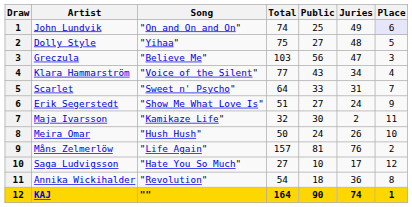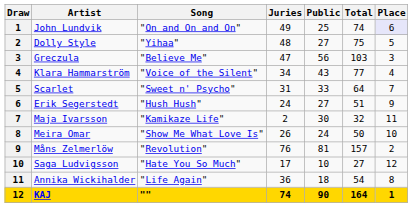columns swapped: Juries <-> Total
Erik Segerstedt | Song: "Show Me What Love Is" -> "Hush Hush"
Meira Omar | Song: "Hush Hush" -> "Show Me What Love Is"
Måns Zelmerlöw | Song: "Life Again" -> "Revolution"
Annika Wickihalder | Song: "Revolution" -> "Life Again"
